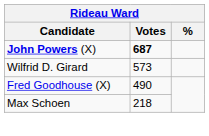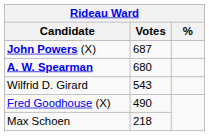John Powers (X) | Votes: bold -> normal
+ row: A. W. Spearman | 680
Wilfrid D. Girard | Votes: 573 -> 543
